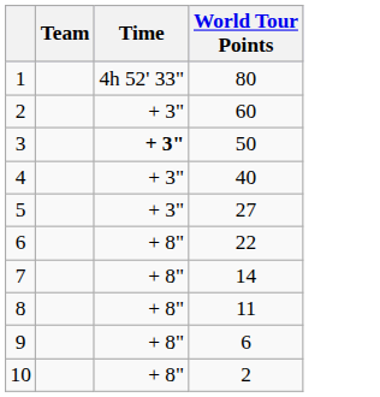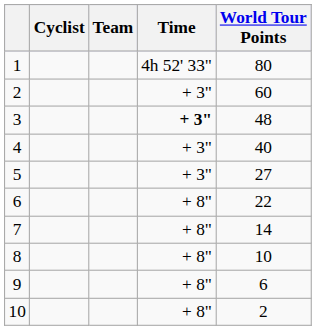+ column: Cyclist
3 | World Tour Points: 50 -> 48
8 | World Tour Points: 11 -> 10
